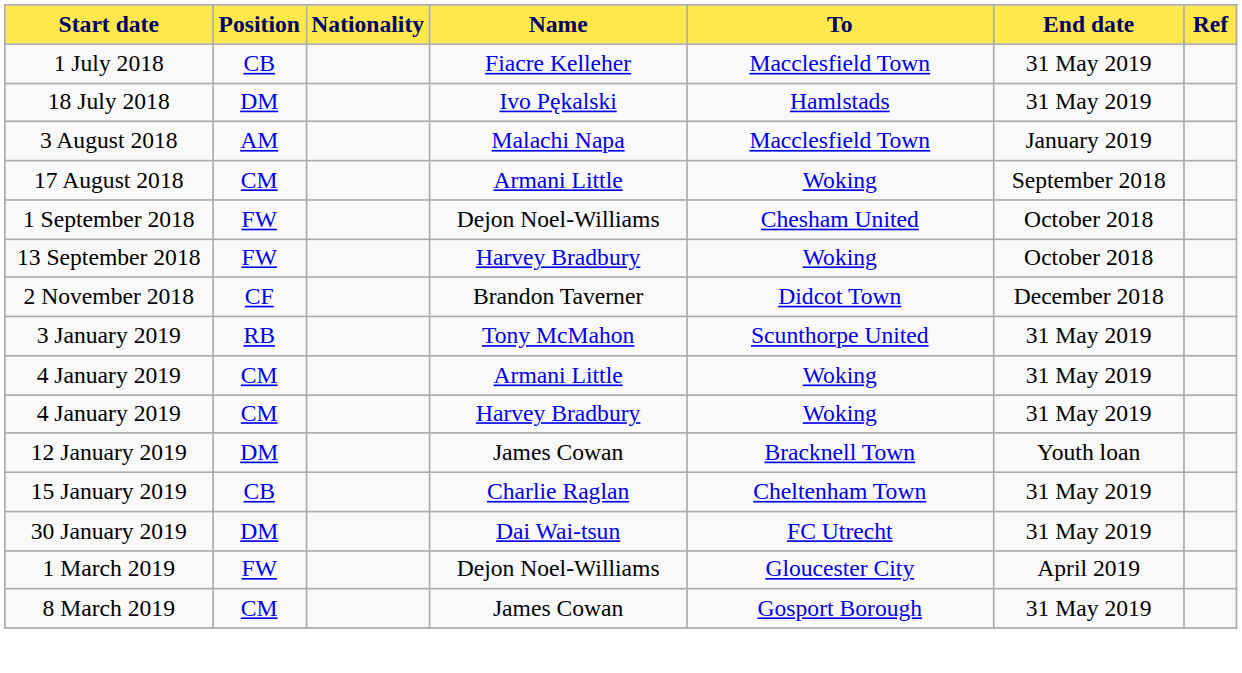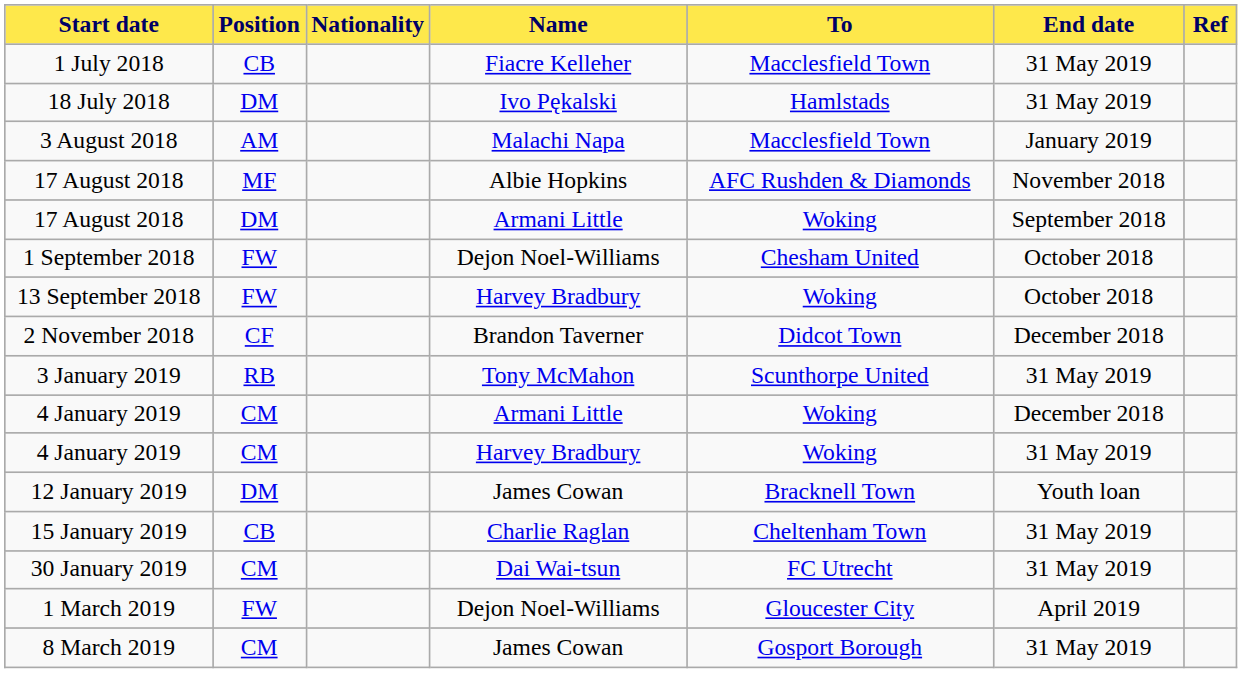+ row: 17 August 2018 | MF | Albie Hopkins | AFC Rushden & Diamonds | November 2018
17 August 2018 / Armani Little | Position: CM -> DM
4 January 2019 / Armani Little | End date: 31 May 2019 -> December 2018
30 January 2019 | Position: DM -> CM
